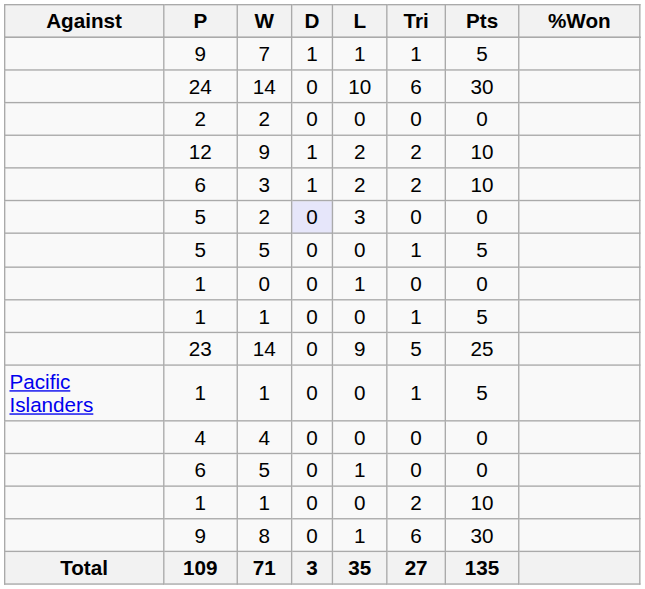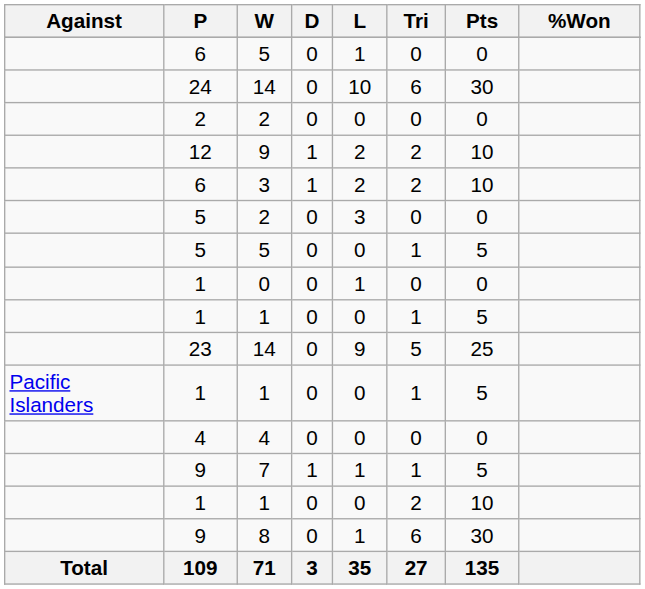rows swapped: 7 <-> 6 / 5
5 / 2 | D: lavender background -> no background
